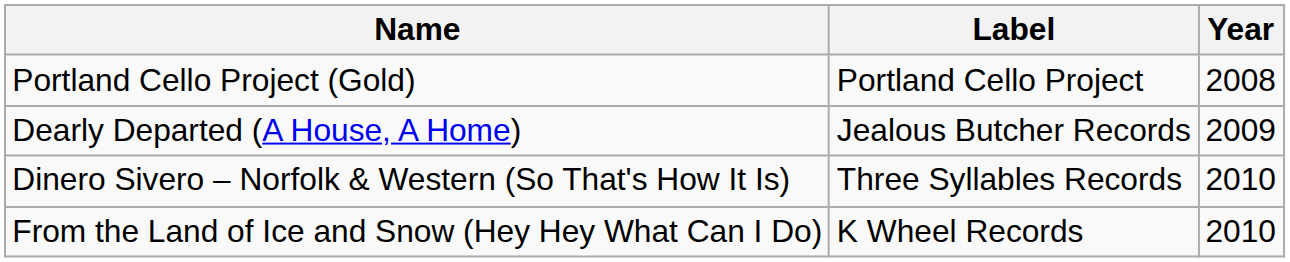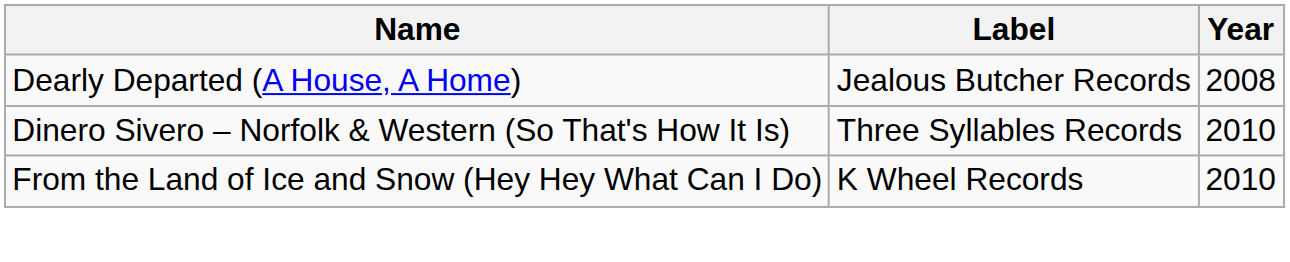- row: Portland Cello Project (Gold) | Portland Cello Project | 2008
Dearly Departed (A House, A Home) | Year: 2009 -> 2008
